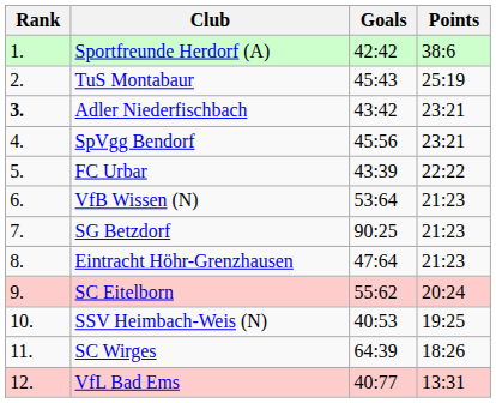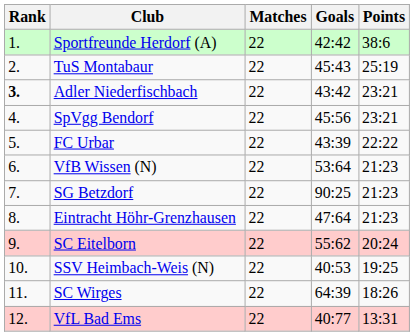+ column: Matches | 22 | 22 | 22 | 22 | 22 | 22 | 22 | 22 | 22 | 22 | 22 | 22
